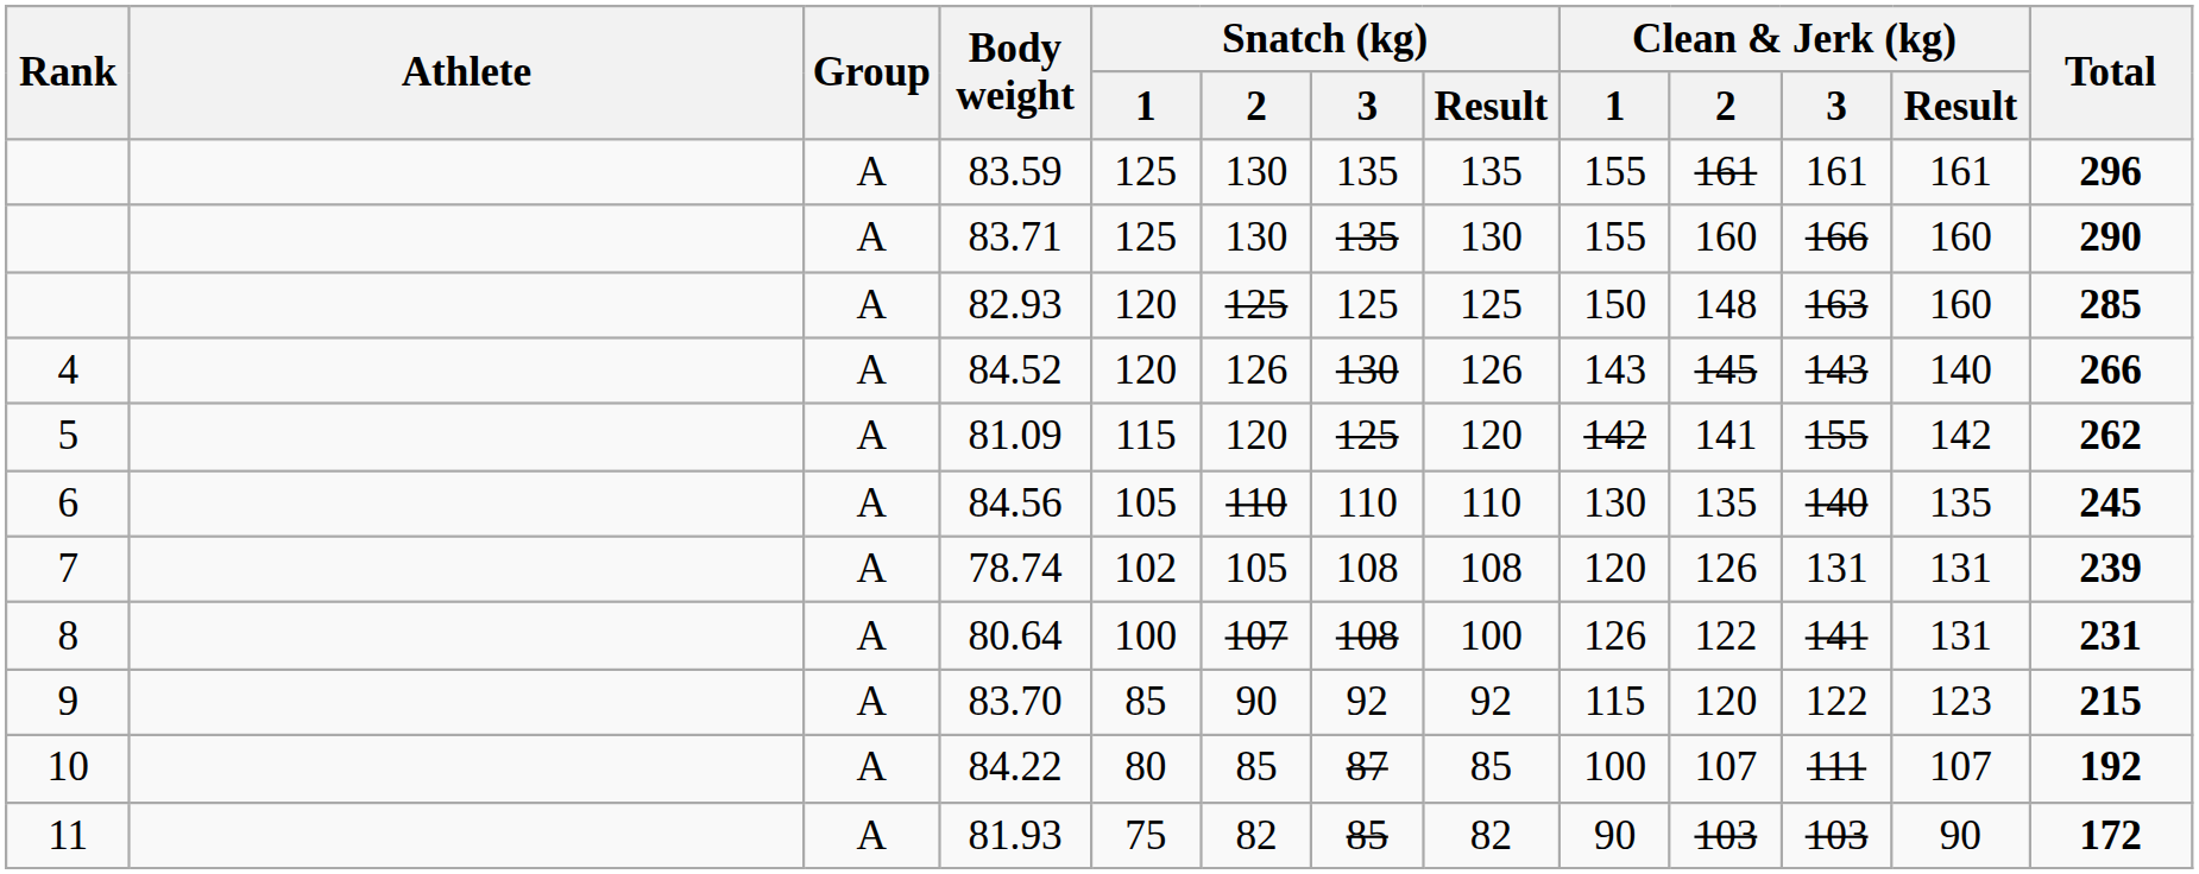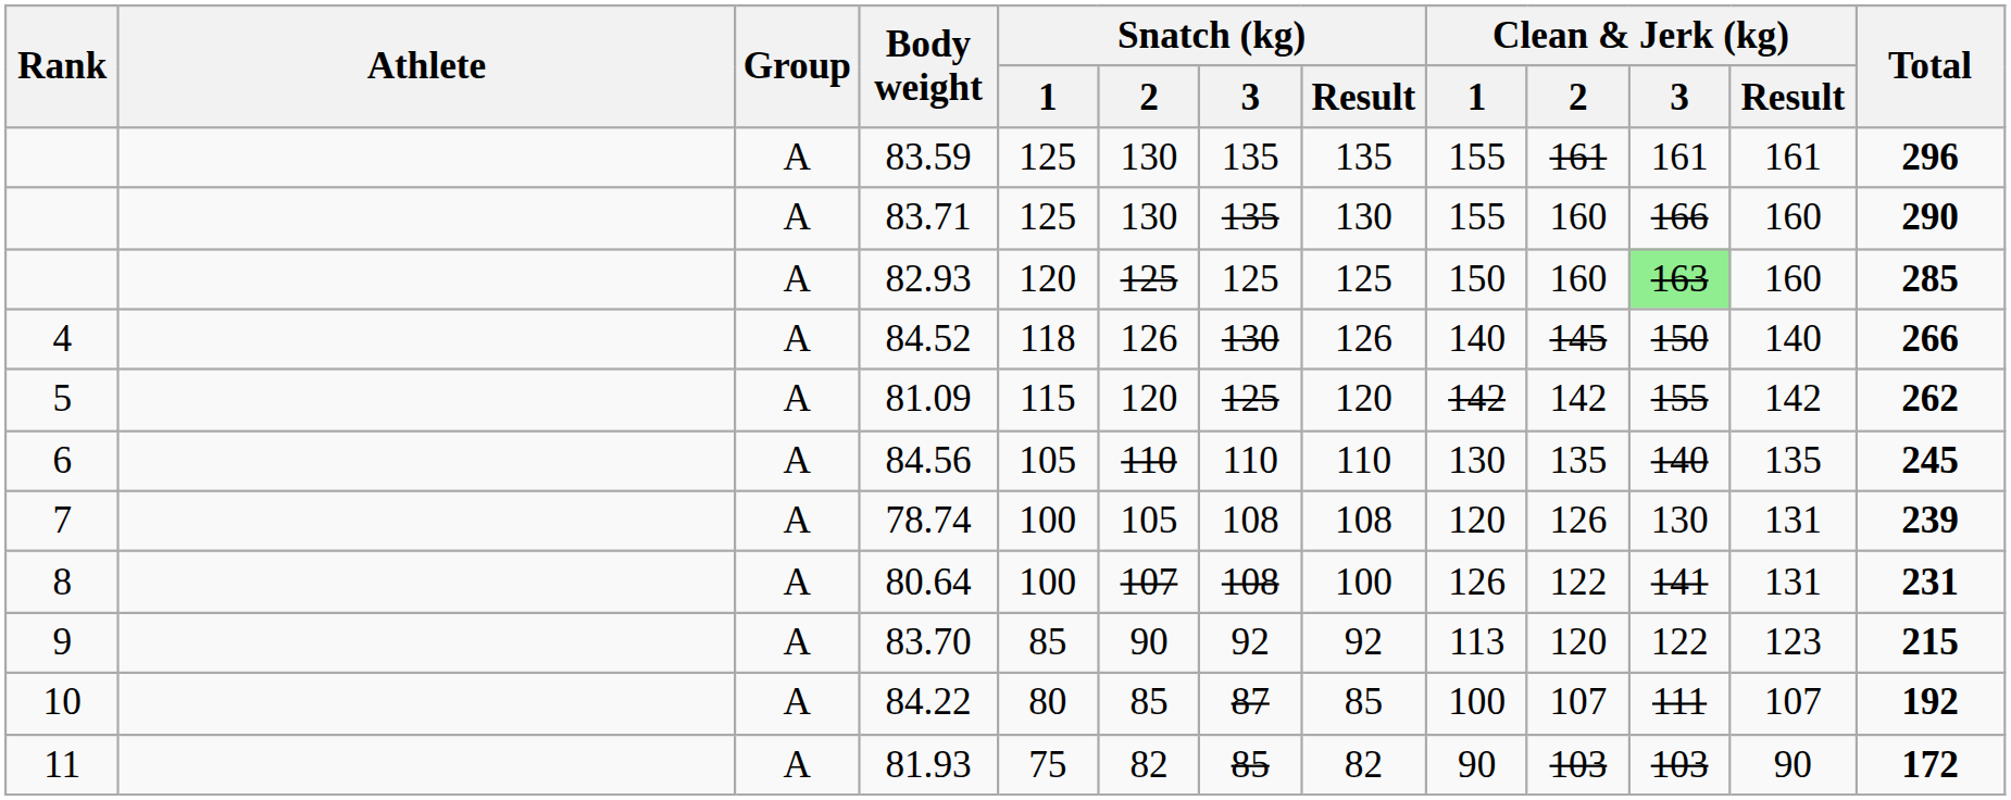82.93 | Clean & Jerk (kg) / 2: 148 -> 160
82.93 | Clean & Jerk (kg) / 3: no background -> lightgreen background
84.52 | Snatch (kg) / 1: 120 -> 118
84.52 | Clean & Jerk (kg) / 1: 143 -> 140
84.52 | Clean & Jerk (kg) / 3: 143 -> 150
81.09 | Clean & Jerk (kg) / 2: 141 -> 142
78.74 | Snatch (kg) / 1: 102 -> 100
78.74 | Clean & Jerk (kg) / 3: 131 -> 130
83.70 | Clean & Jerk (kg) / 1: 115 -> 113
